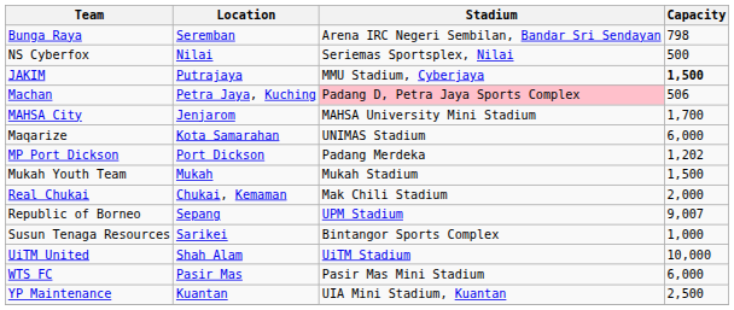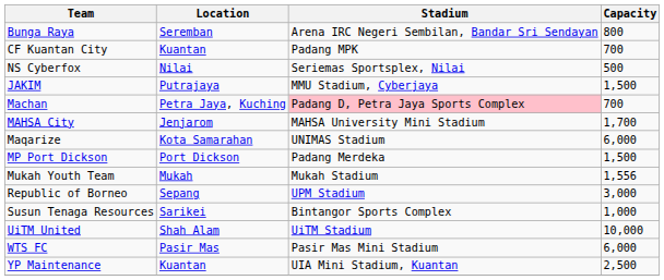Bunga Raya | Capacity: 798 -> 800
+ row: CF Kuantan City | Kuantan | Padang MPK | 700
JAKIM | Capacity: bold -> normal
Machan | Capacity: 506 -> 700
MP Port Dickson | Capacity: 1,202 -> 1,500
Mukah Youth Team | Capacity: 1,500 -> 1,556
- row: Real Chukai | Chukai, Kemaman | Mak Chili Stadium | 2,000
Republic of Borneo | Capacity: 9,007 -> 3,000
